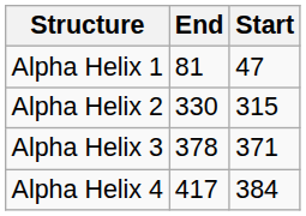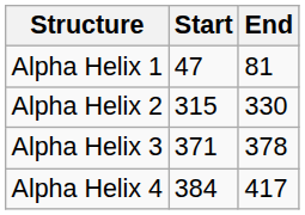columns swapped: Start <-> End
